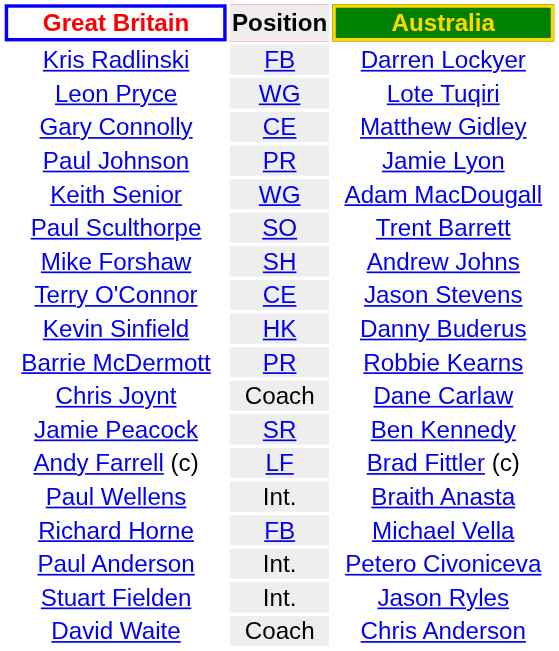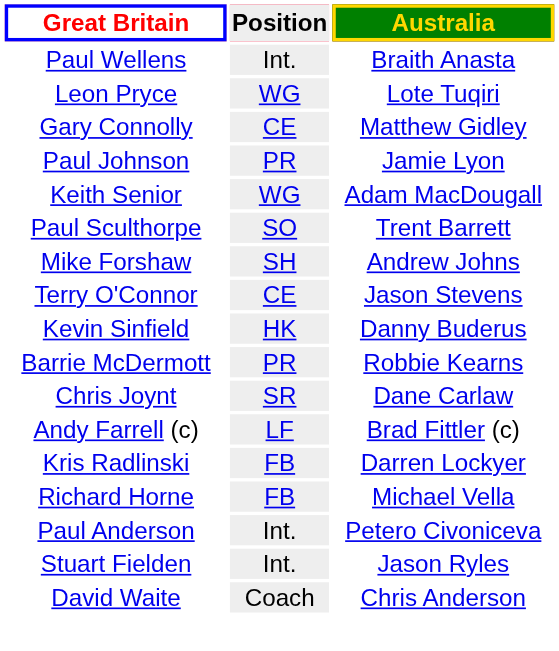rows swapped: Kris Radlinski <-> Paul Wellens
Chris Joynt | Position: Coach -> SR
- row: Jamie Peacock | SR | Ben Kennedy
